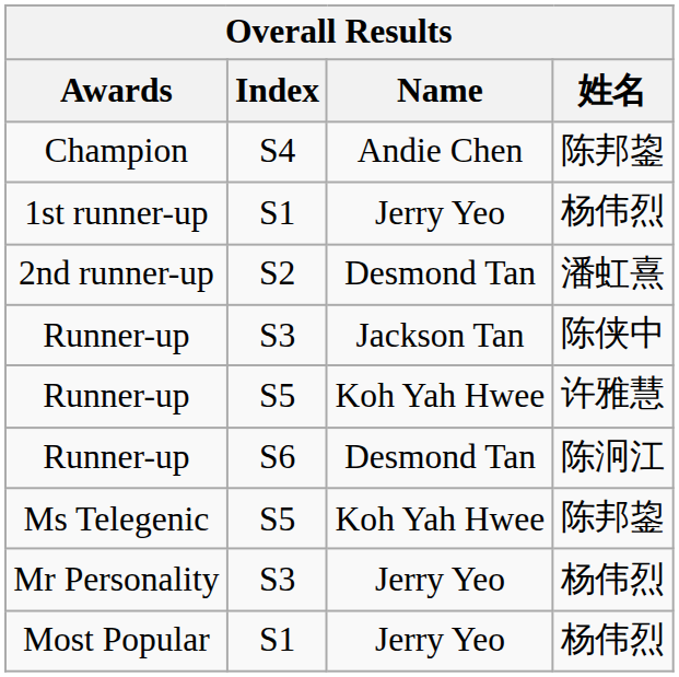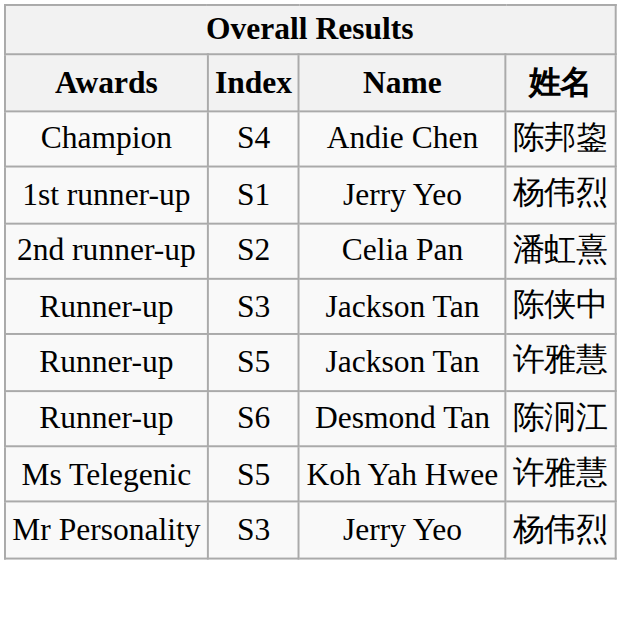2nd runner-up | Name: Desmond Tan -> Celia Pan
Runner-up / S5 | Name: Koh Yah Hwee -> Jackson Tan
Ms Telegenic | 姓名: 陈邦鋆 -> 许雅慧
- row: Most Popular | S1 | Jerry Yeo | 杨伟烈
